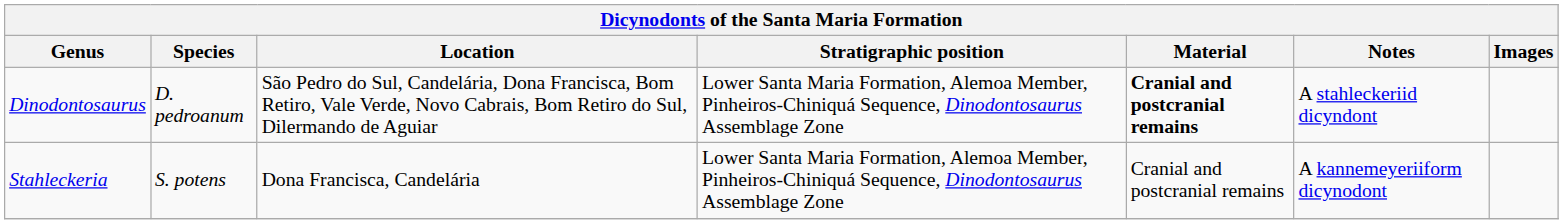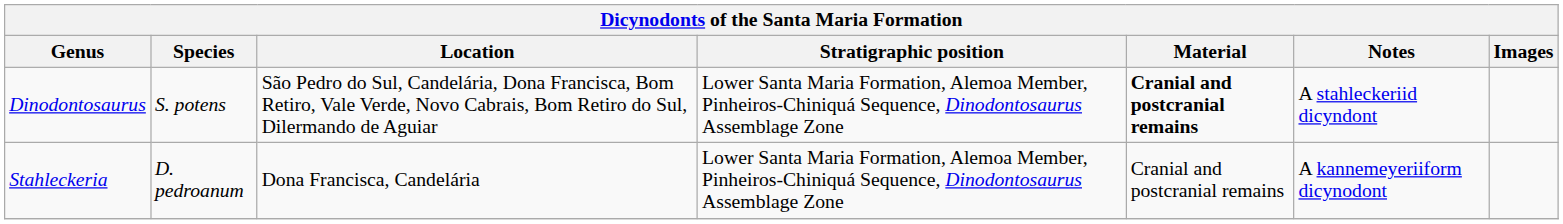Dinodontosaurus | Species: D. pedroanum -> S. potens
Stahleckeria | Species: S. potens -> D. pedroanum
